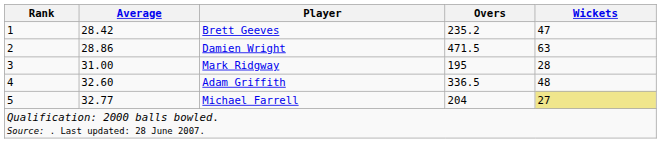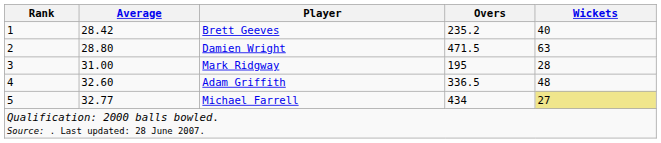Brett Geeves | Wickets: 47 -> 40
Damien Wright | Average: 28.86 -> 28.80
Michael Farrell | Overs: 204 -> 434
